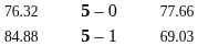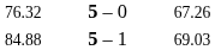76.32 | column 3: 77.66 -> 67.26
